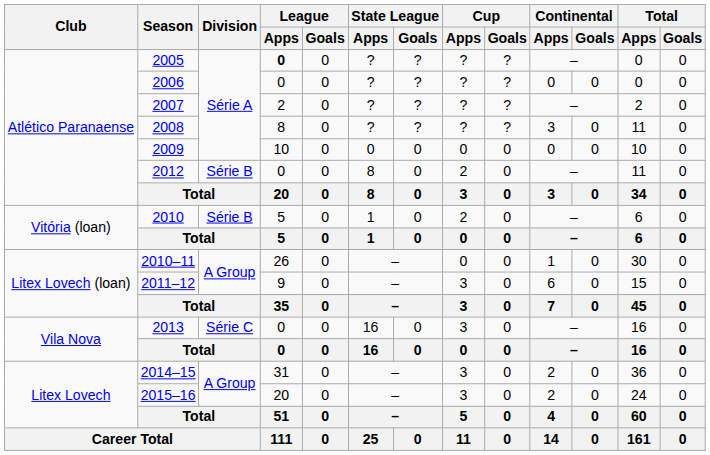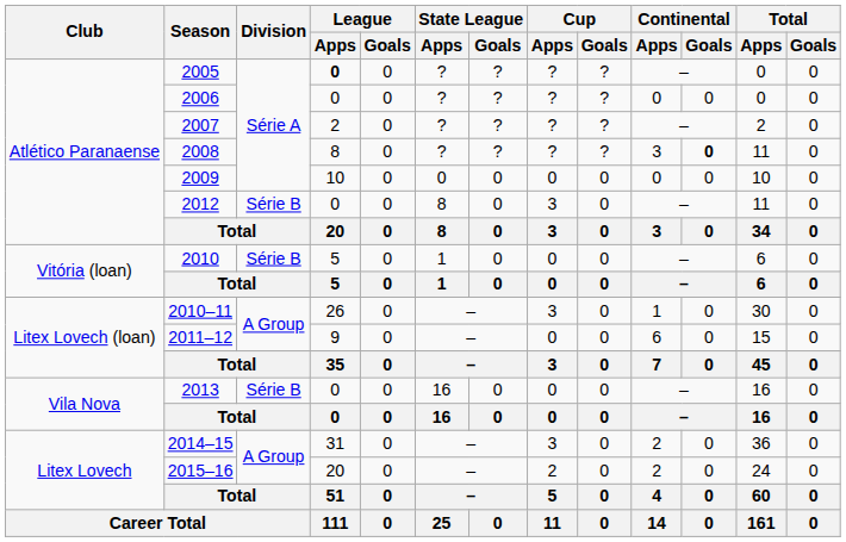2008 | Continental / Goals: normal -> bold
2012 | Cup / Apps: 2 -> 3
2010 | Cup / Apps: 2 -> 0
2010–11 | Cup / Apps: 0 -> 3
2011–12 | Cup / Apps: 3 -> 0
2013 | Division: Série C -> Série B
2013 | Cup / Apps: 3 -> 0
2015–16 | Cup / Apps: 3 -> 2
